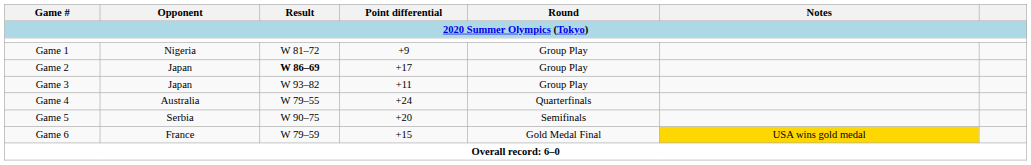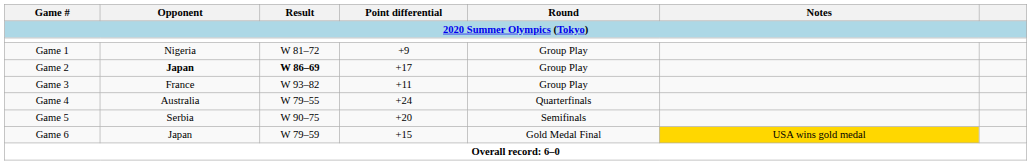Game 2 | Opponent: normal -> bold
Game 3 | Opponent: Japan -> France
Game 6 | Opponent: France -> Japan
